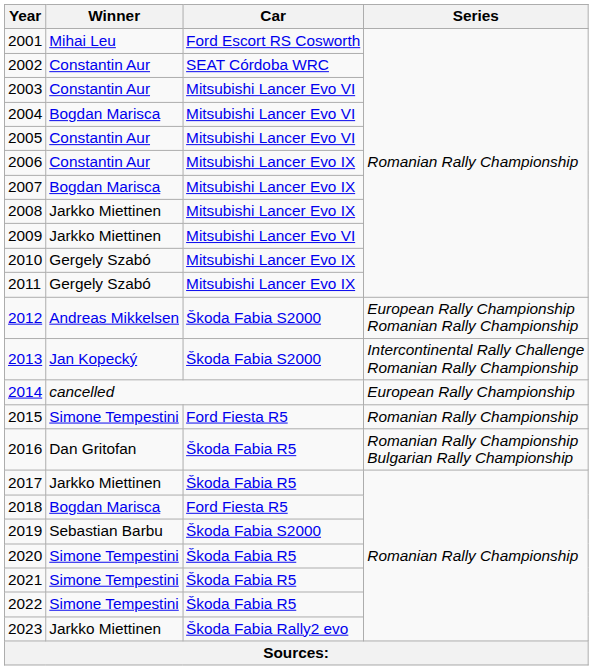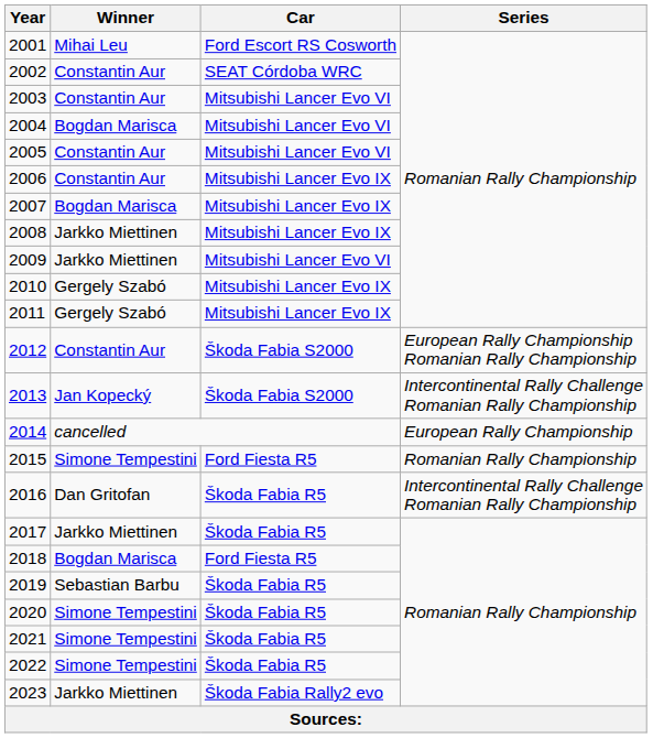2012 | Winner: Andreas Mikkelsen -> Constantin Aur
2016 | Series: Romanian Rally Championship Bulgarian Rally Championship -> Intercontinental Rally Challenge Romanian Rally Championship
2019 | Car: Škoda Fabia S2000 -> Škoda Fabia R5
